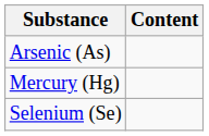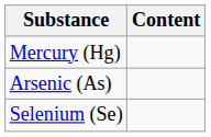rows swapped: Mercury (Hg) <-> Arsenic (As)
